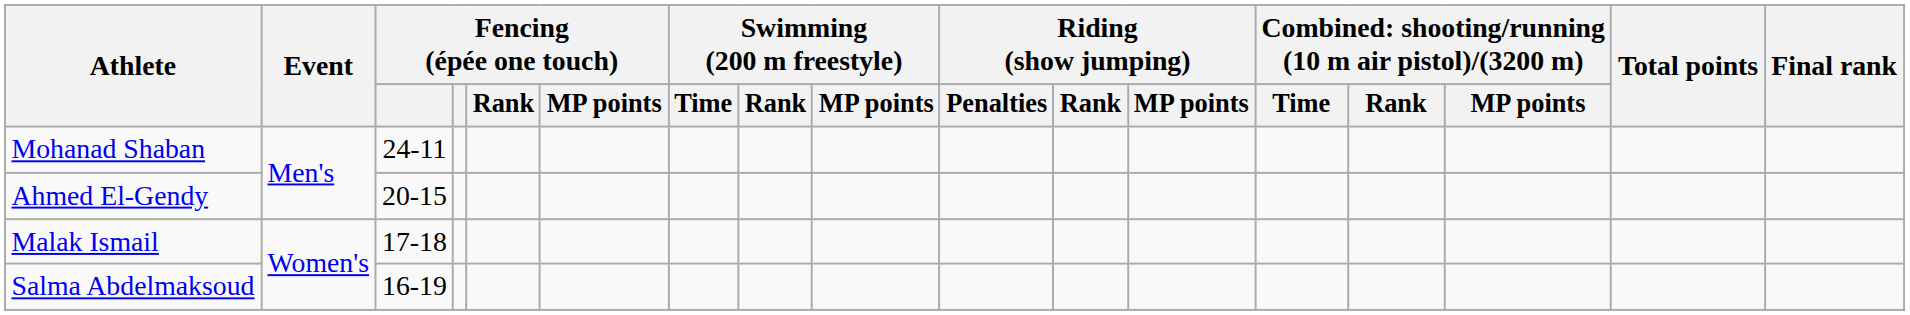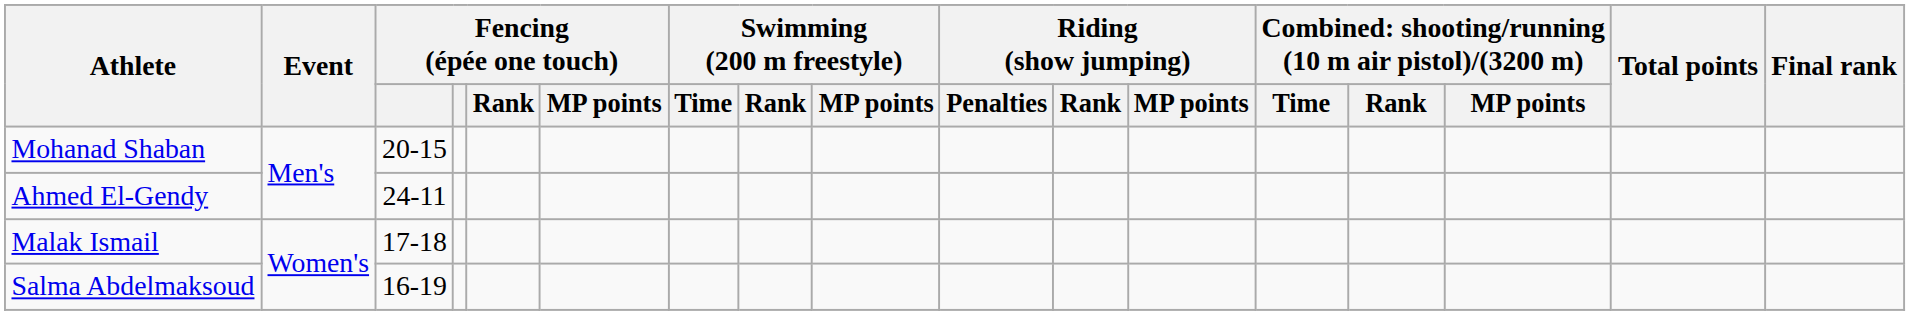Mohanad Shaban | column 3: 24-11 -> 20-15
Ahmed El-Gendy | column 3: 20-15 -> 24-11
